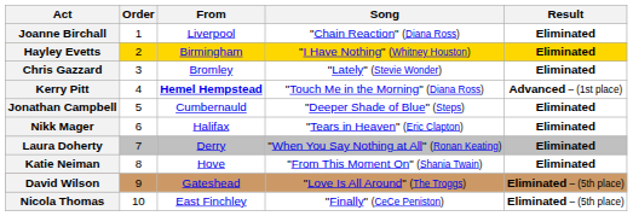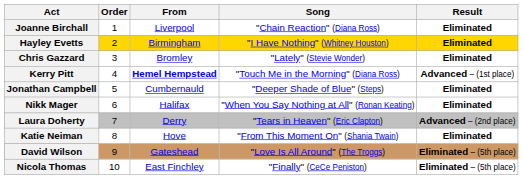Nikk Mager | Song: "Tears in Heaven" (Eric Clapton) -> "When You Say Nothing at All" (Ronan Keating)
Laura Doherty | Song: "When You Say Nothing at All" (Ronan Keating) -> "Tears in Heaven" (Eric Clapton)
Laura Doherty | Result: Eliminated -> Advanced – (2nd place)
